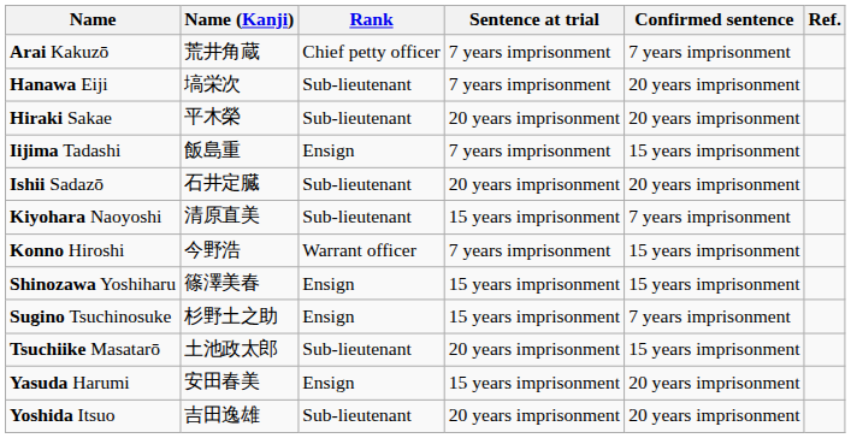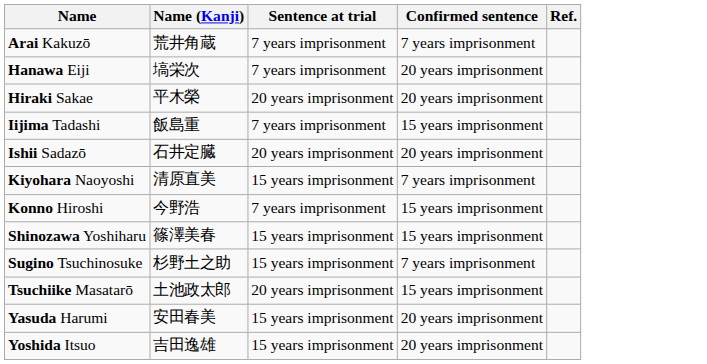- column: Rank | Chief petty officer | Sub-lieutenant | Sub-lieutenant | Ensign | Sub-lieutenant | Sub-lieutenant | Warrant officer | Ensign | Ensign | Sub-lieutenant | Ensign | Sub-lieutenant
Yoshida Itsuo | Sentence at trial: 20 years imprisonment -> 15 years imprisonment
